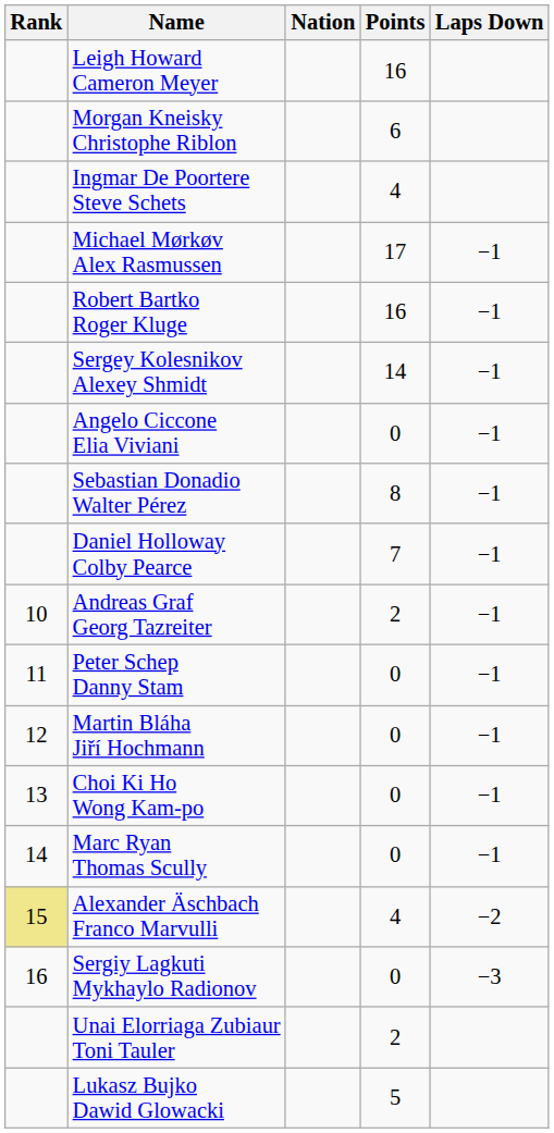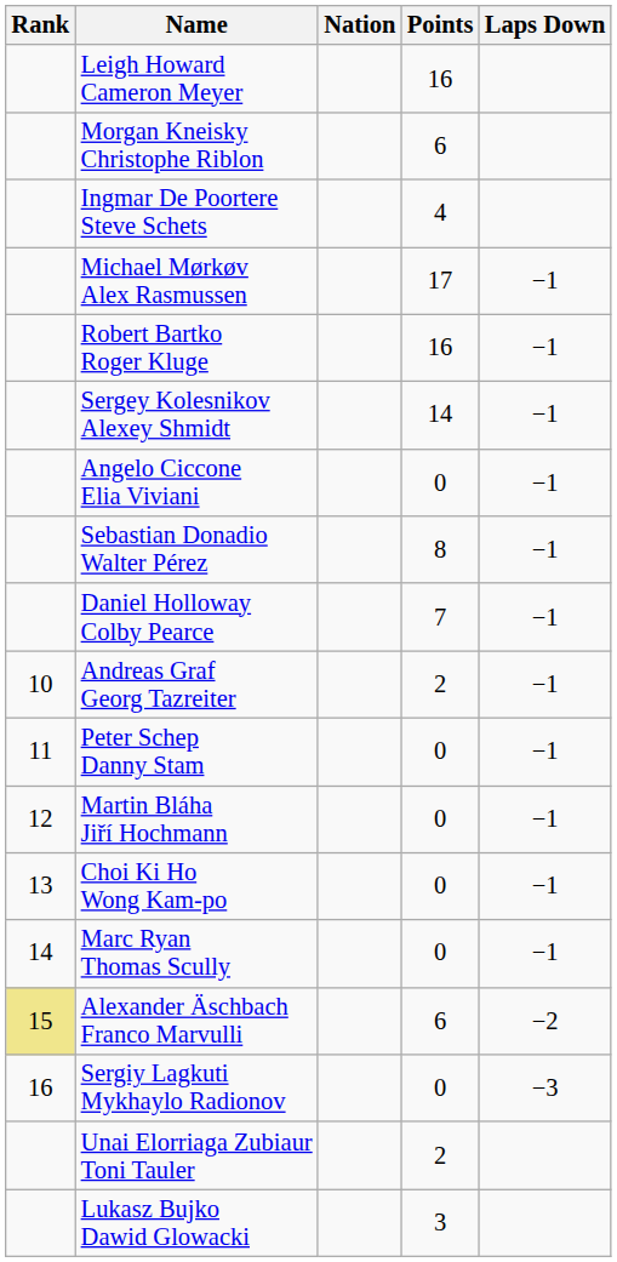Alexander Äschbach Franco Marvulli | Points: 4 -> 6
Lukasz Bujko Dawid Glowacki | Points: 5 -> 3
